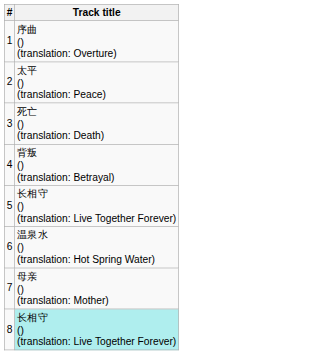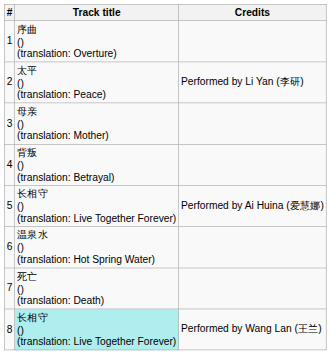+ column: Credits | Performed by Li Yan (李研) | Performed by Ai Huina (爱慧娜) | Performed by Wang Lan (王兰)
3 | Track title: 死亡 () (translation: Death) -> 母亲 () (translation: Mother)
7 | Track title: 母亲 () (translation: Mother) -> 死亡 () (translation: Death)
